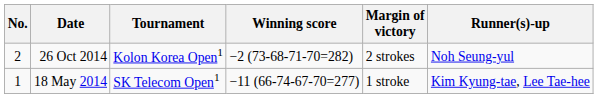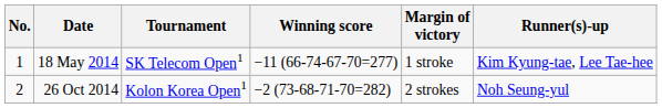rows swapped: 18 May 2014 <-> 26 Oct 2014
